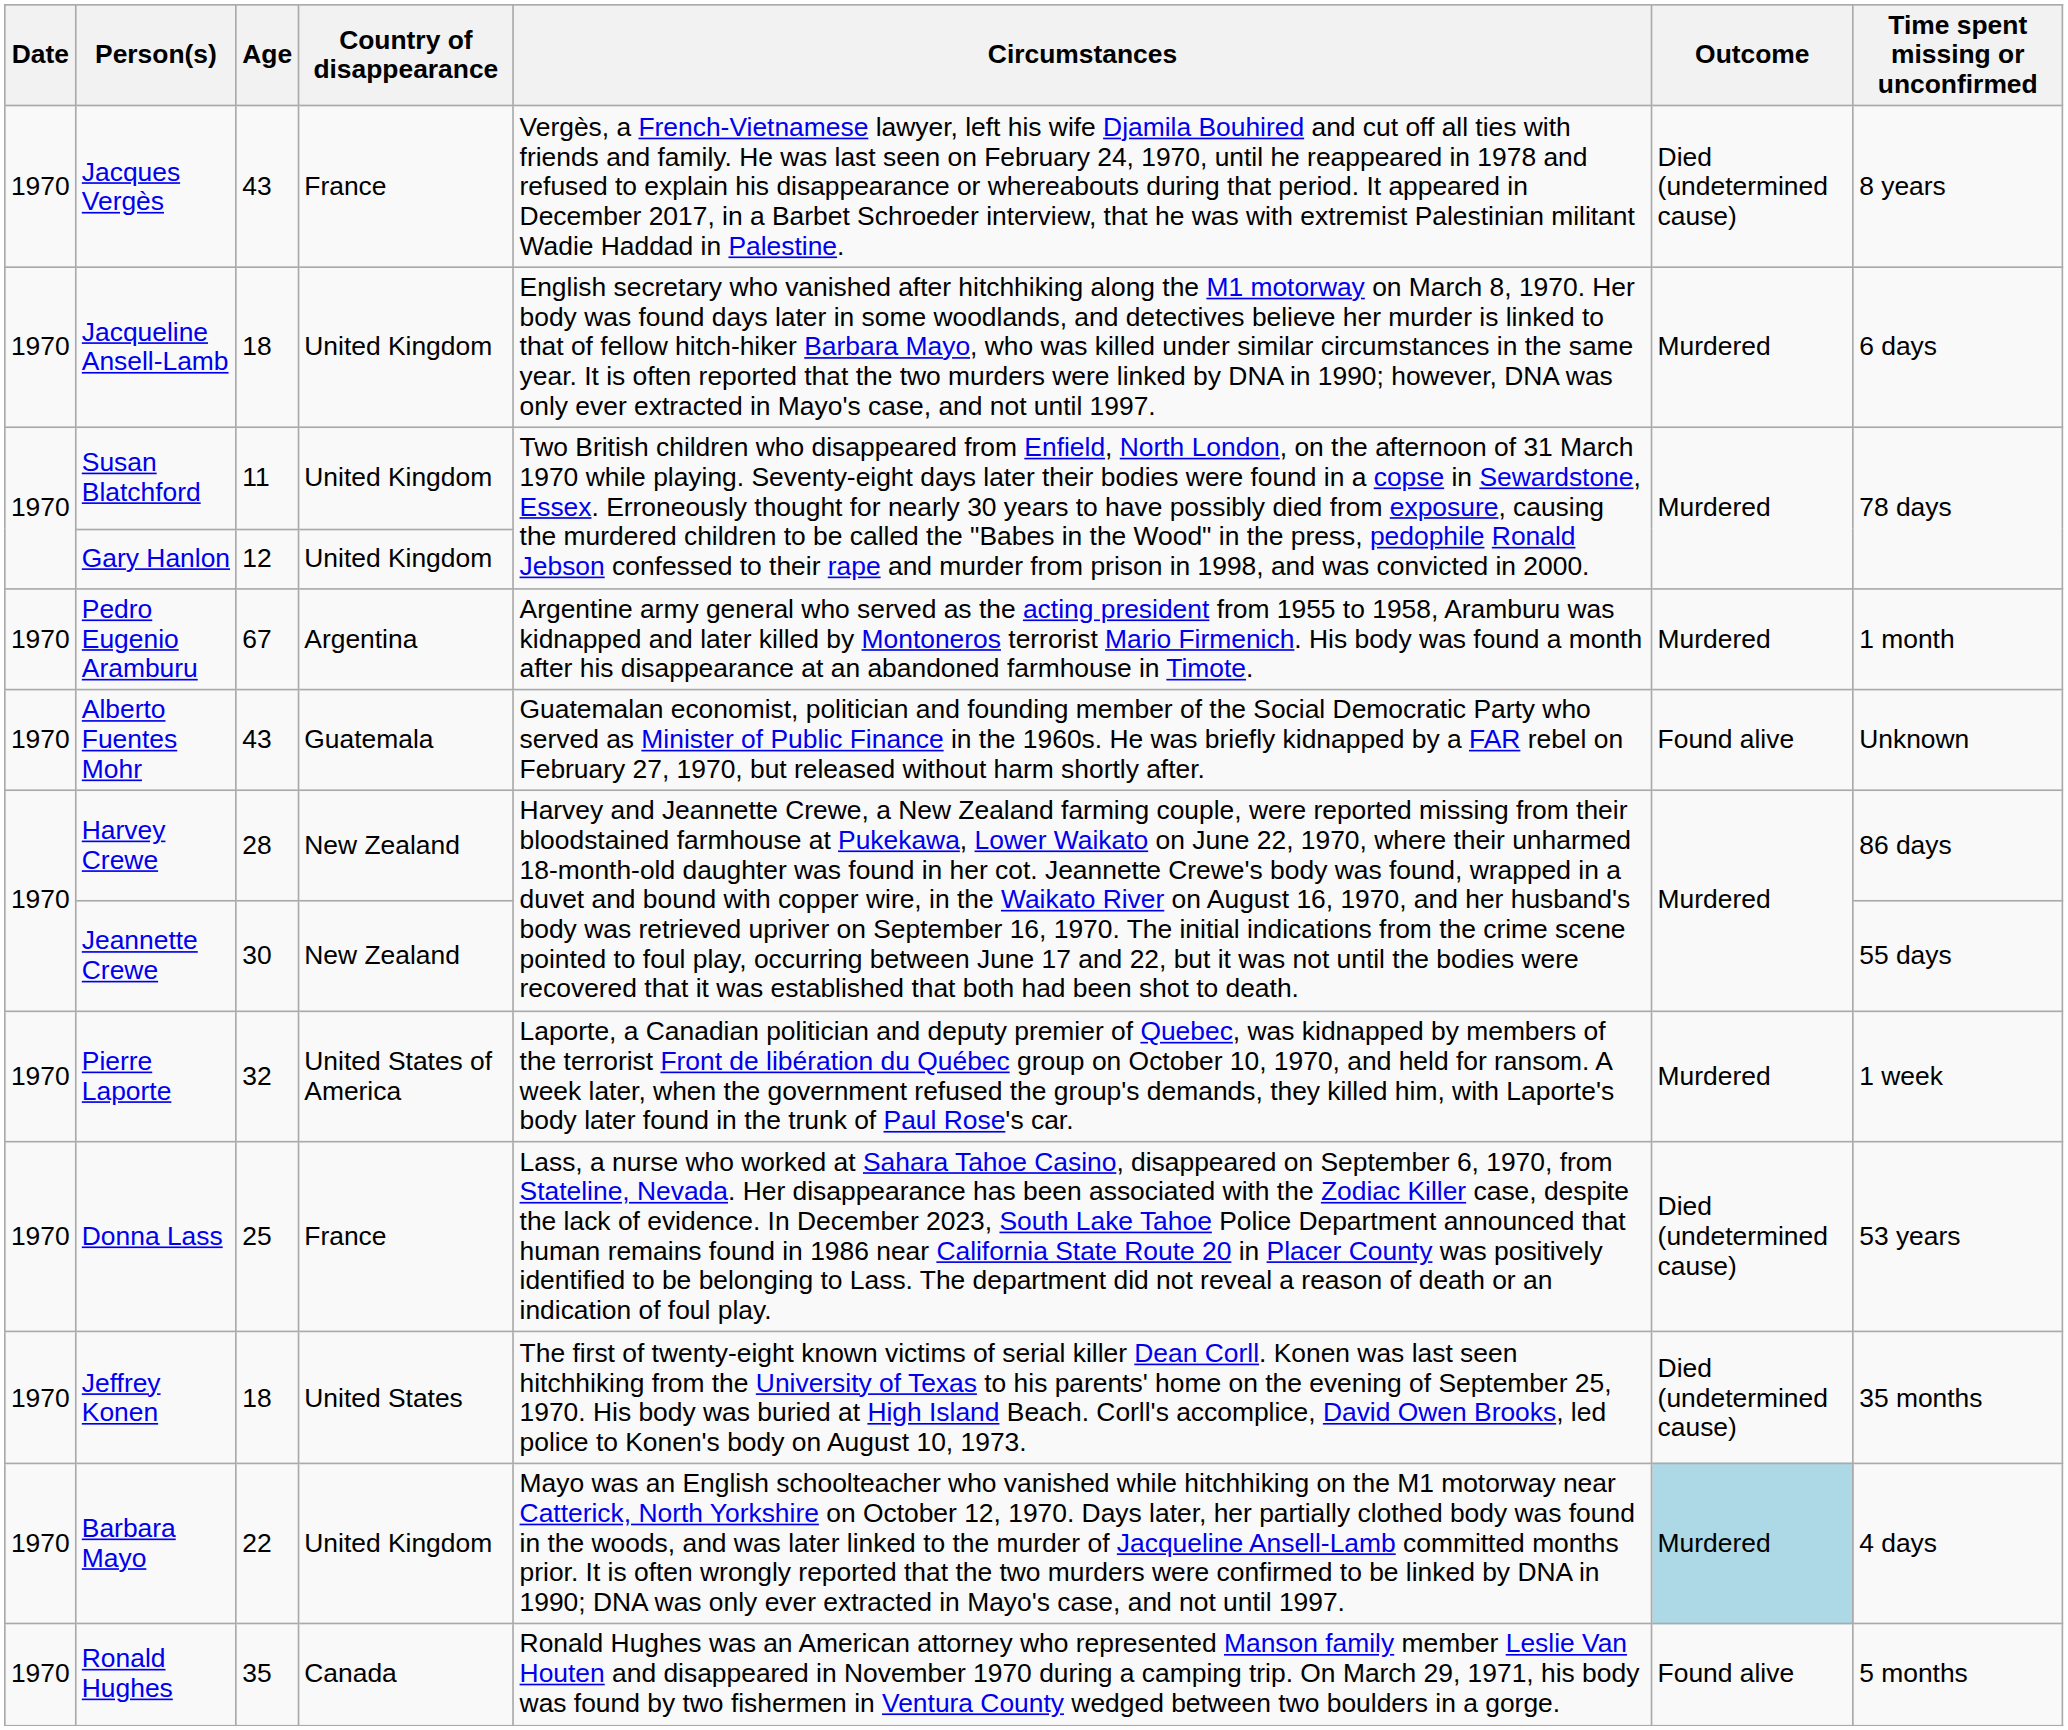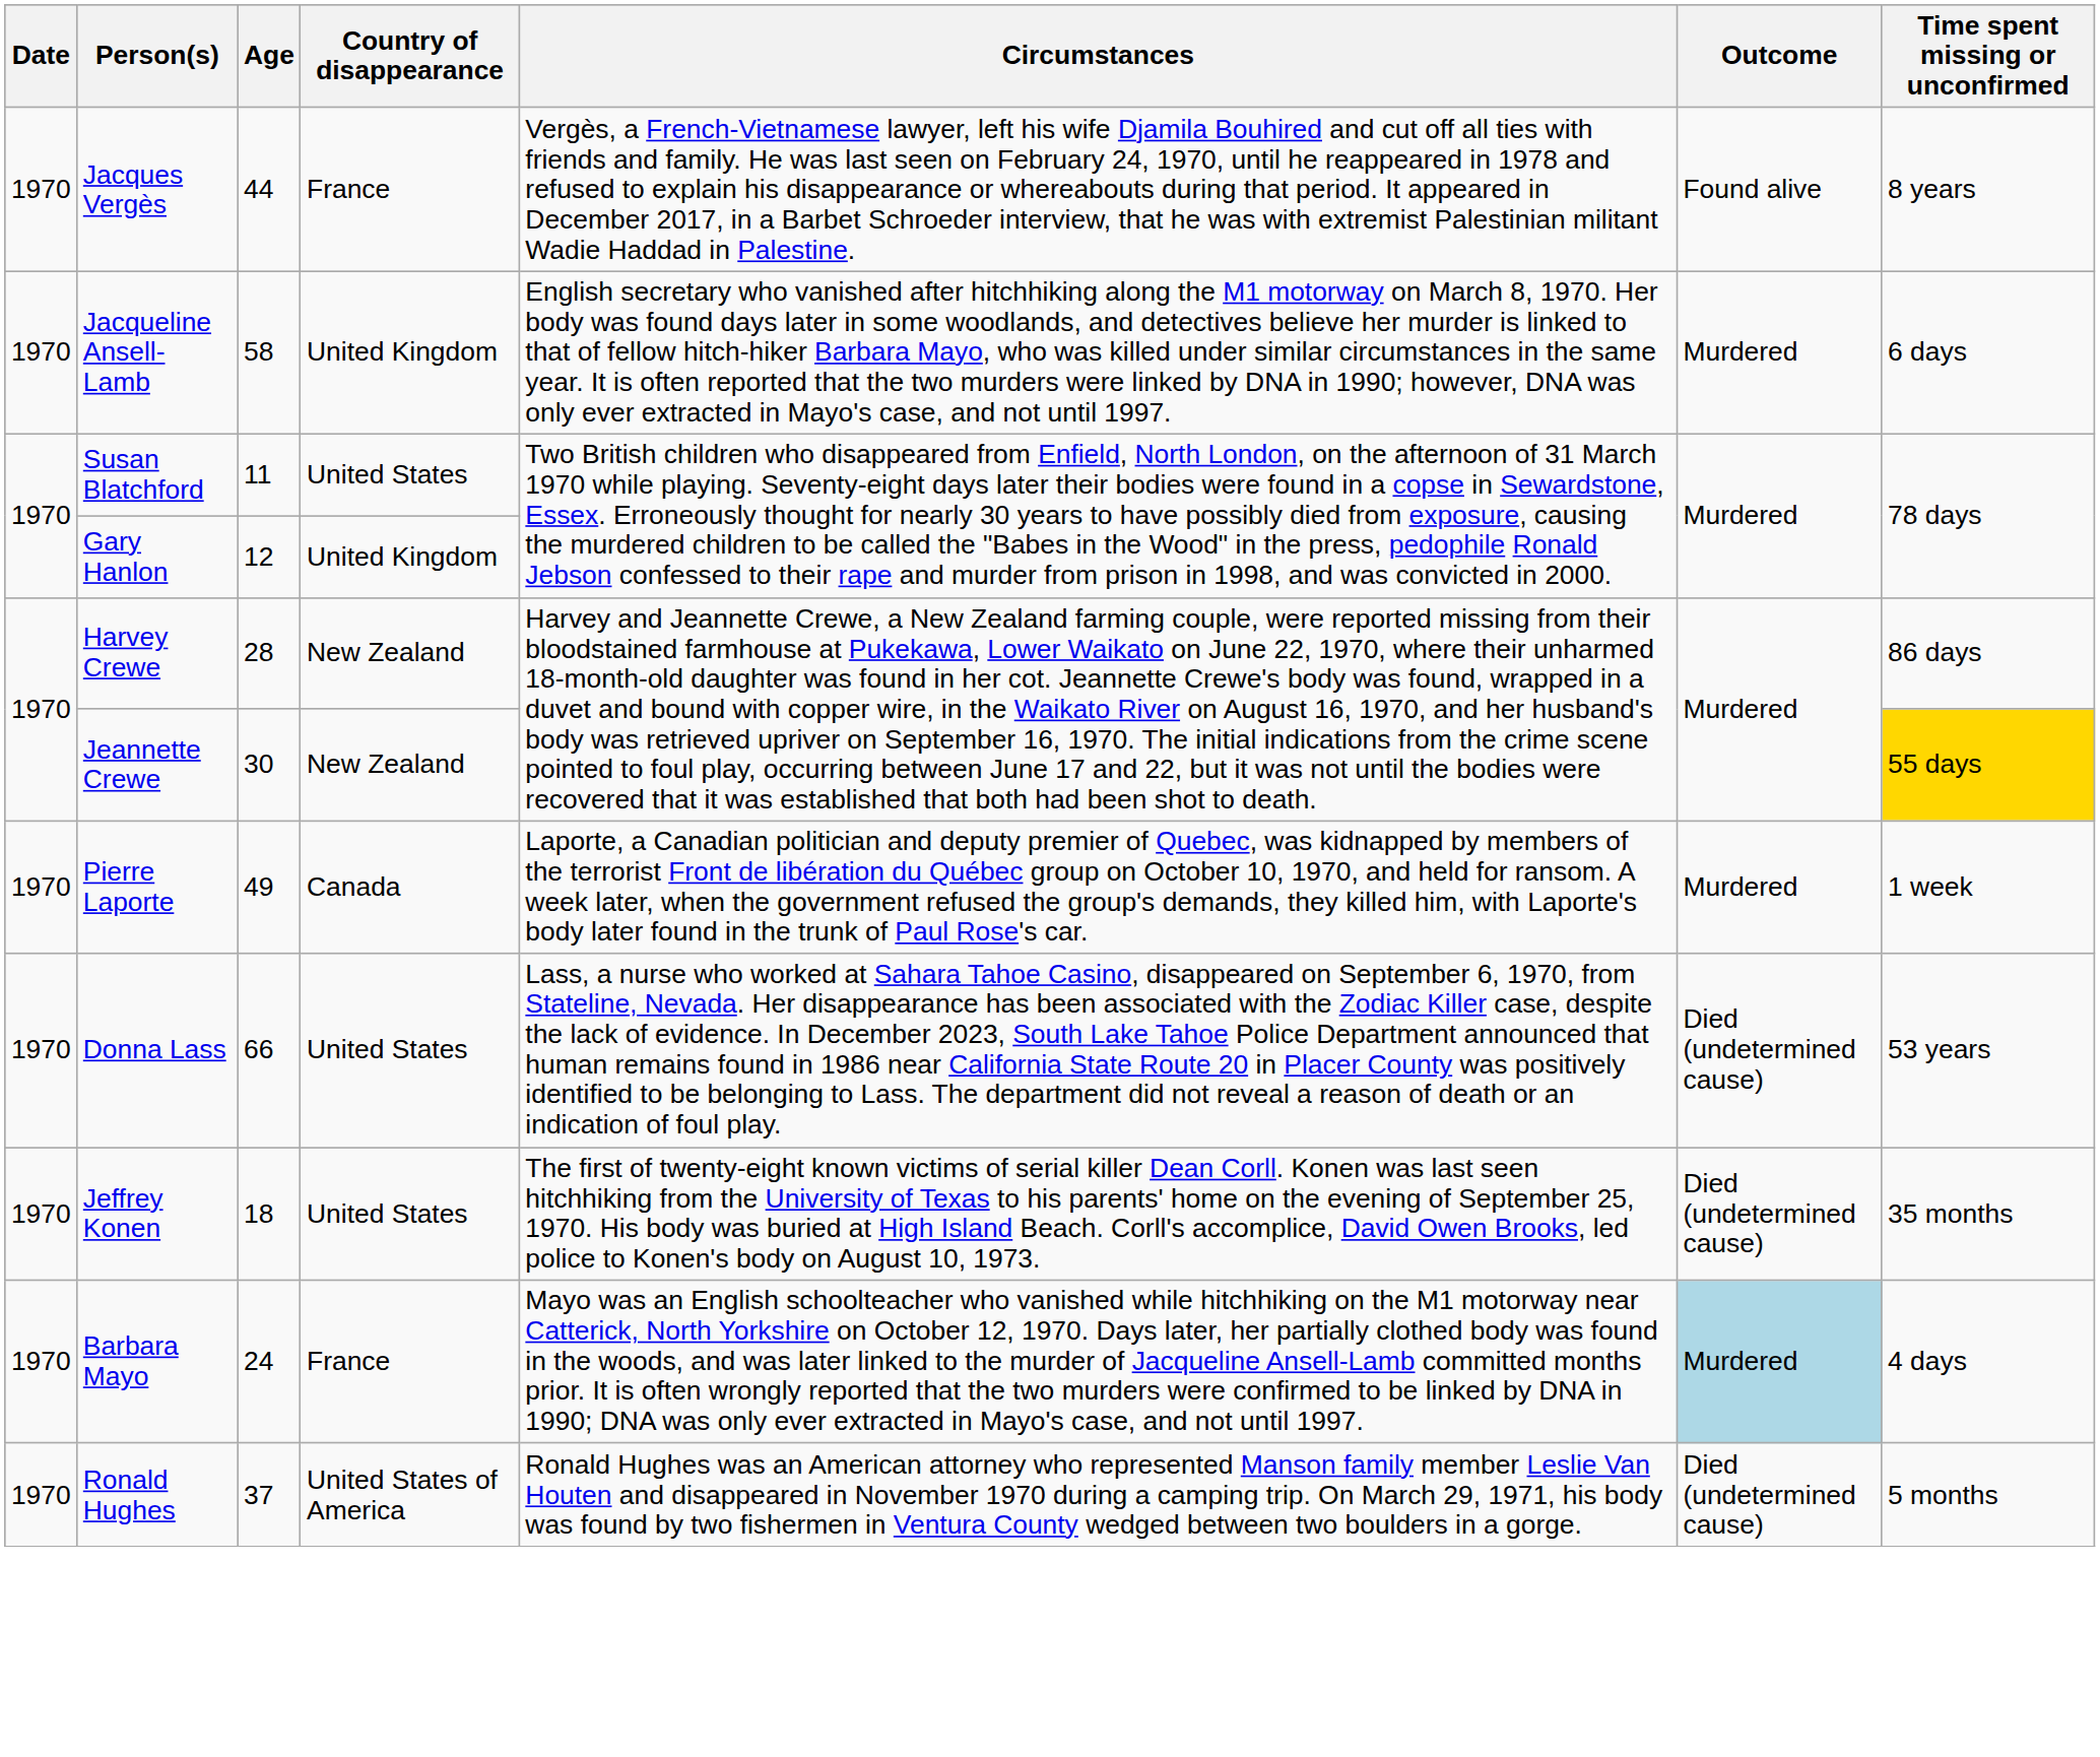Jacques Vergès | Age: 43 -> 44
Jacques Vergès | Outcome: Died (undetermined cause) -> Found alive
Jacqueline Ansell-Lamb | Age: 18 -> 58
Susan Blatchford | Country of disappearance: United Kingdom -> United States
- row: 1970 | Pedro Eugenio Aramburu | 67 | Argentina | Argentine army general who served as the acting president from 1955 to 1958, Aramburu was kidnapped and later killed by Montoneros terrorist Mario Firmenich. His body was found a month after his disappearance at an abandoned farmhouse in Timote. | Murdered | 1 month
- row: 1970 | Alberto Fuentes Mohr | 43 | Guatemala | Guatemalan economist, politician and founding member of the Social Democratic Party who served as Minister of Public Finance in the 1960s. He was briefly kidnapped by a FAR rebel on February 27, 1970, but released without harm shortly after. | Found alive | Unknown
Jeannette Crewe | Time spent missing or unconfirmed: no background -> gold background
Pierre Laporte | Age: 32 -> 49
Pierre Laporte | Country of disappearance: United States of America -> Canada
Donna Lass | Age: 25 -> 66
Donna Lass | Country of disappearance: France -> United States
Barbara Mayo | Age: 22 -> 24
Barbara Mayo | Country of disappearance: United Kingdom -> France
Ronald Hughes | Age: 35 -> 37
Ronald Hughes | Country of disappearance: Canada -> United States of America
Ronald Hughes | Outcome: Found alive -> Died (undetermined cause)
